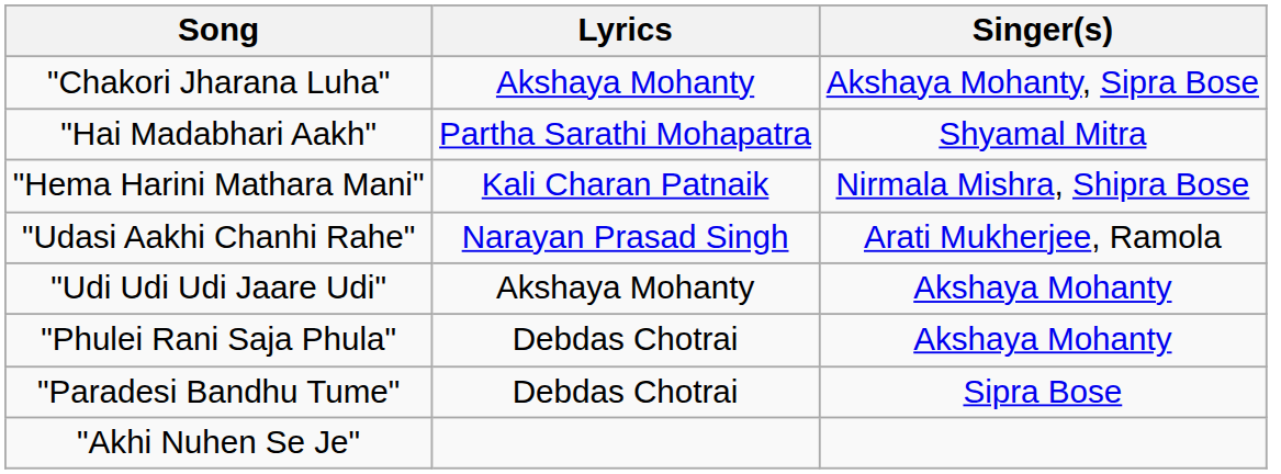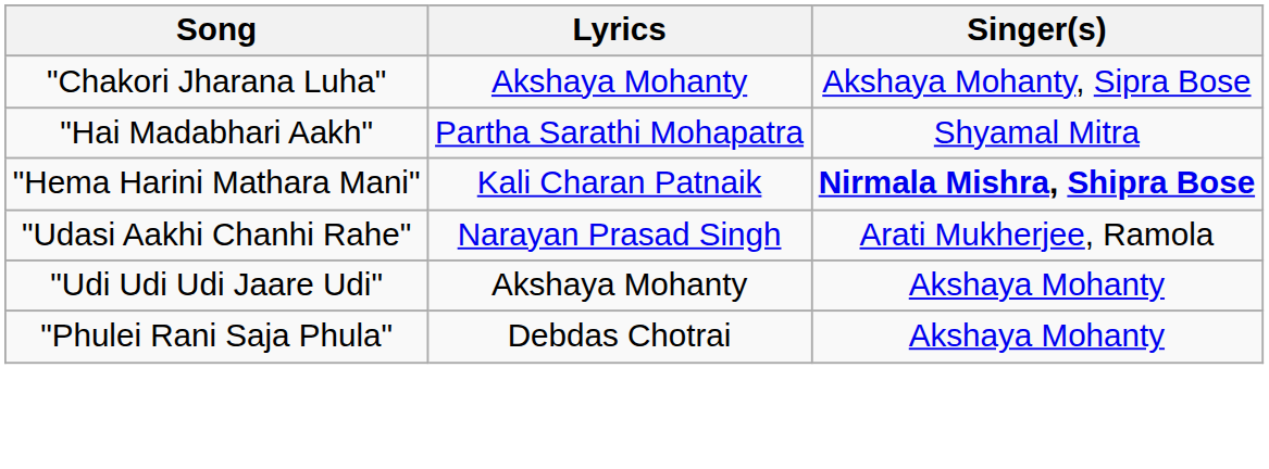"Hema Harini Mathara Mani" | Singer(s): normal -> bold
- row: "Paradesi Bandhu Tume" | Debdas Chotrai | Sipra Bose
- row: "Akhi Nuhen Se Je"
